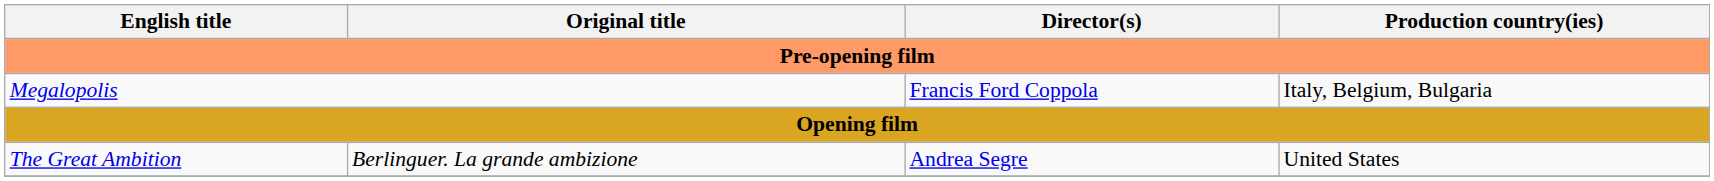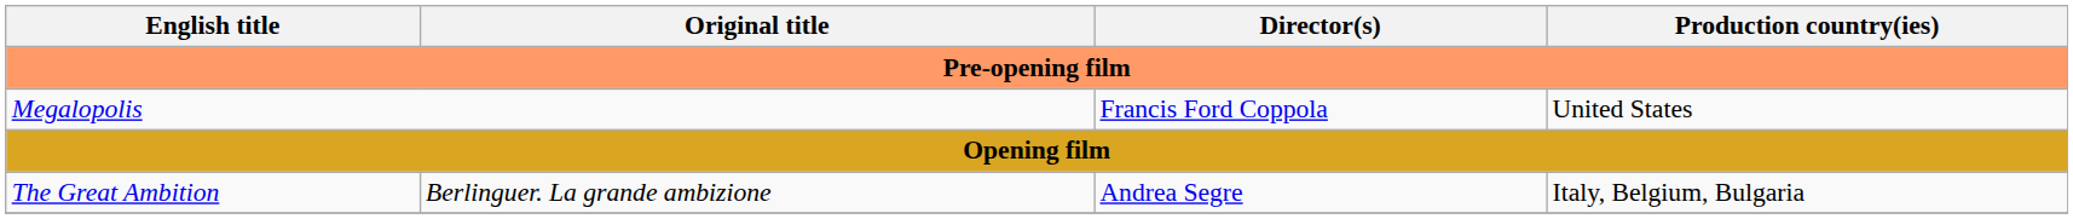Megalopolis | Production country(ies): Italy, Belgium, Bulgaria -> United States
The Great Ambition | Production country(ies): United States -> Italy, Belgium, Bulgaria
